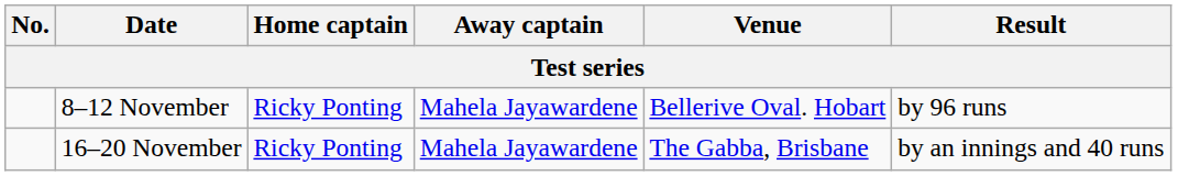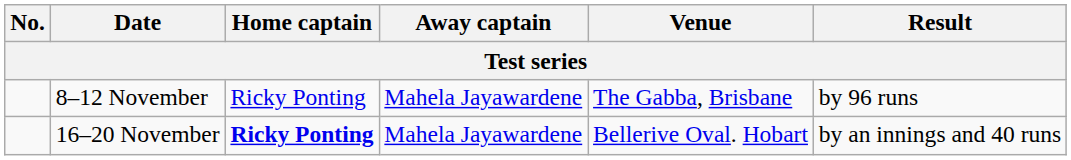8–12 November | Venue: Bellerive Oval. Hobart -> The Gabba, Brisbane
16–20 November | Home captain: normal -> bold
16–20 November | Venue: The Gabba, Brisbane -> Bellerive Oval. Hobart
